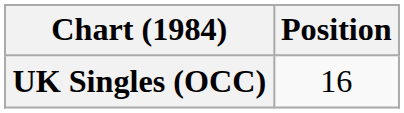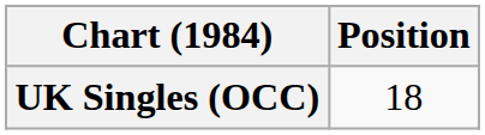UK Singles (OCC) | Position: 16 -> 18
